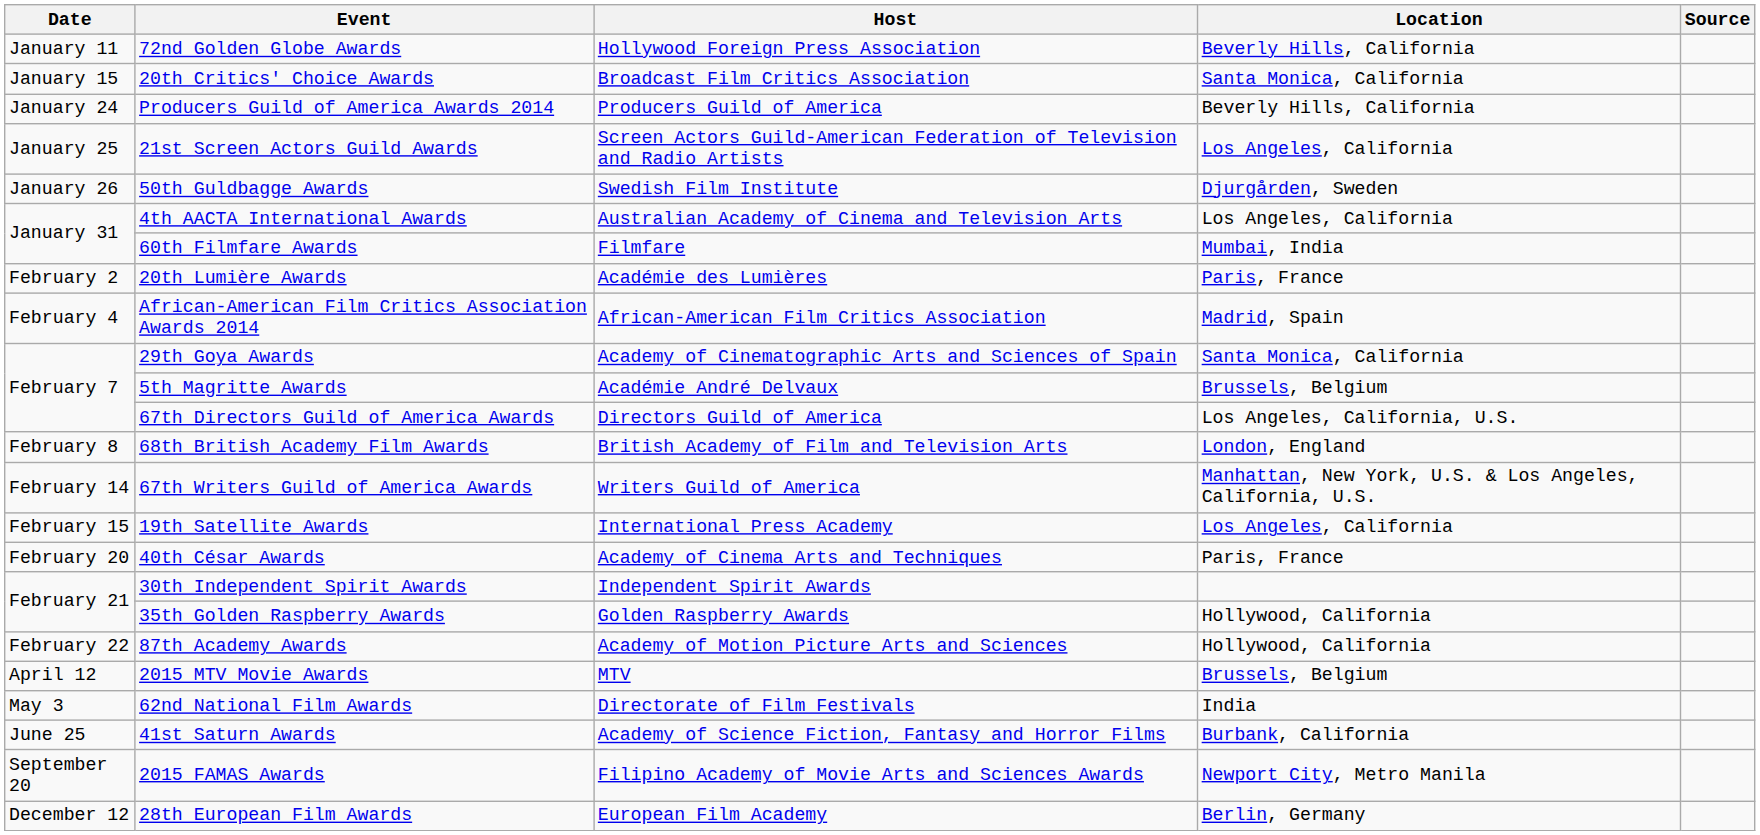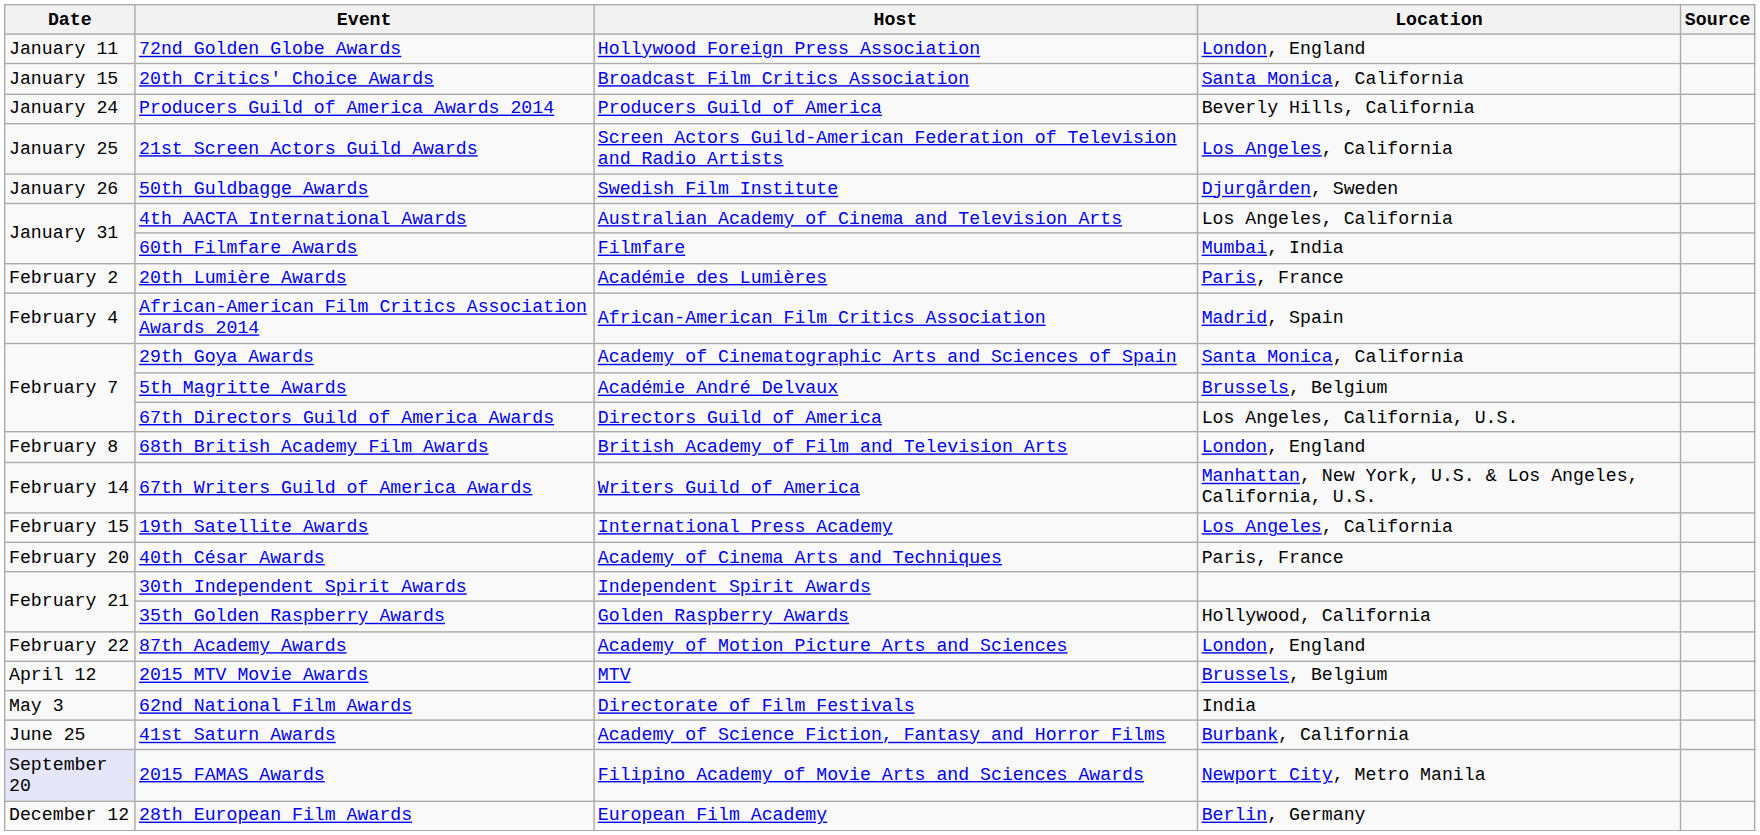72nd Golden Globe Awards | Location: Beverly Hills, California -> London, England
87th Academy Awards | Location: Hollywood, California -> London, England
2015 FAMAS Awards | Date: no background -> lavender background
